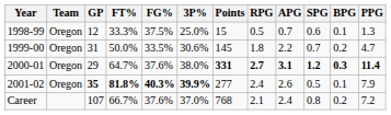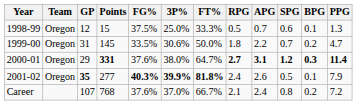columns swapped: Points <-> FT%
